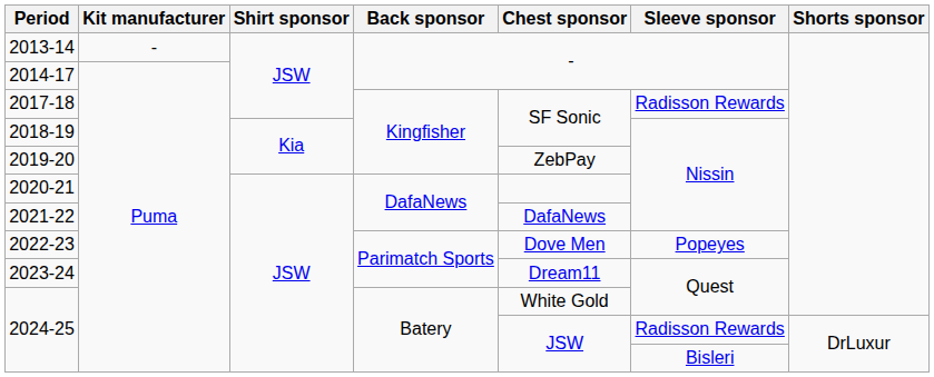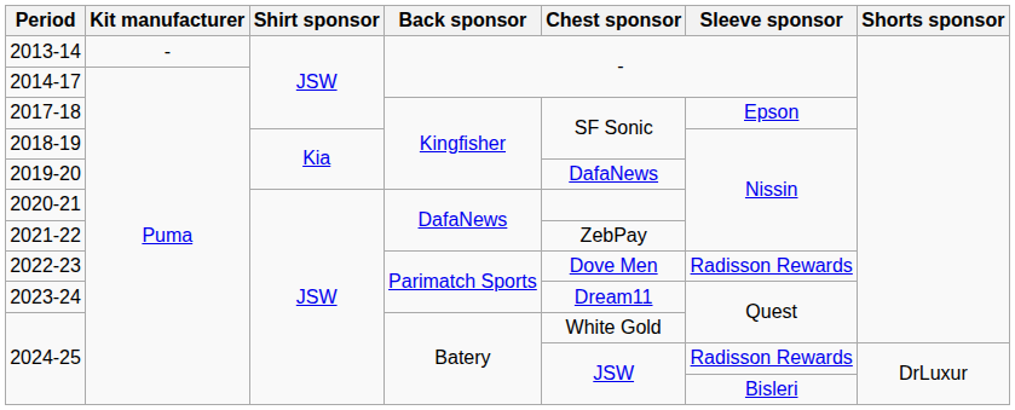2017-18 | Sleeve sponsor: Radisson Rewards -> Epson
2019-20 | Chest sponsor: ZebPay -> DafaNews
2021-22 | Chest sponsor: DafaNews -> ZebPay
2022-23 | Sleeve sponsor: Popeyes -> Radisson Rewards
